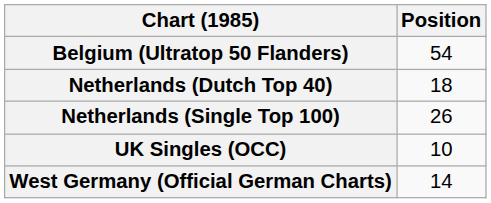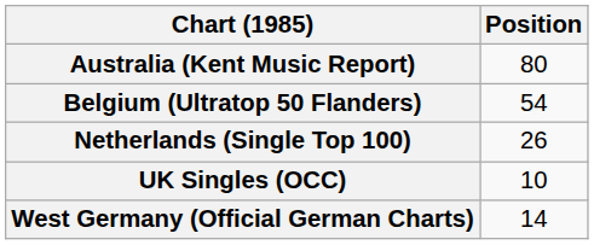+ row: Australia (Kent Music Report) | 80
- row: Netherlands (Dutch Top 40) | 18
